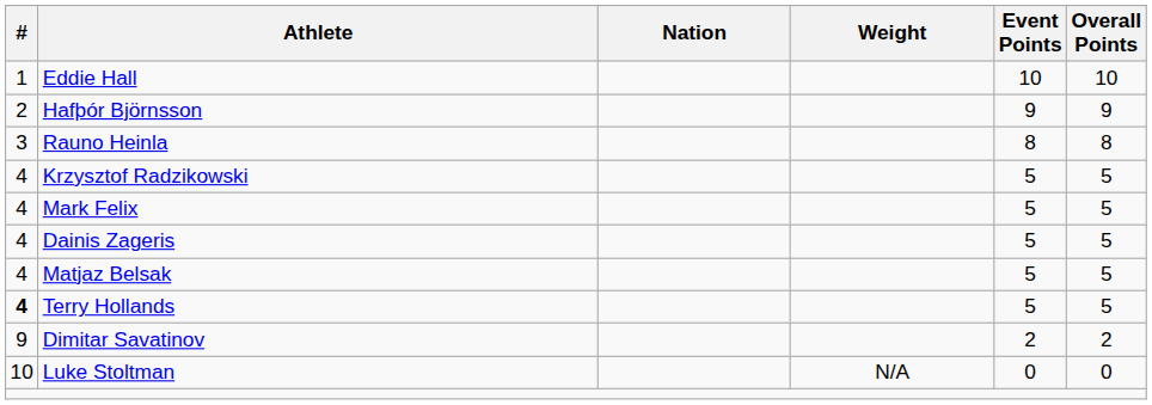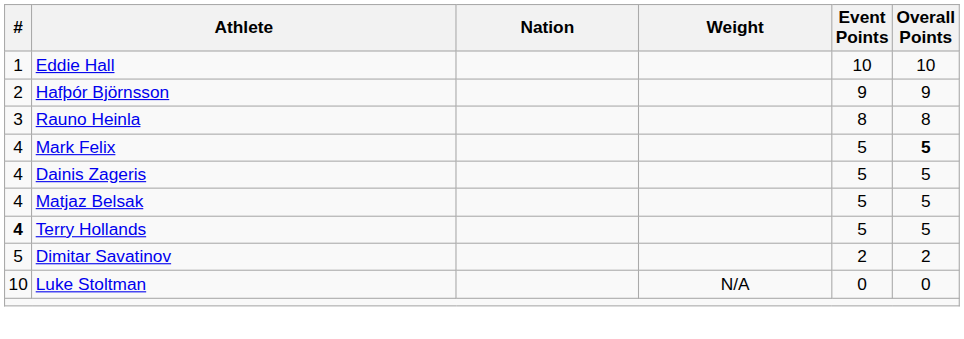- row: 4 | Krzysztof Radzikowski | 5 | 5
Mark Felix | Overall Points: normal -> bold
Dimitar Savatinov | #: 9 -> 5
